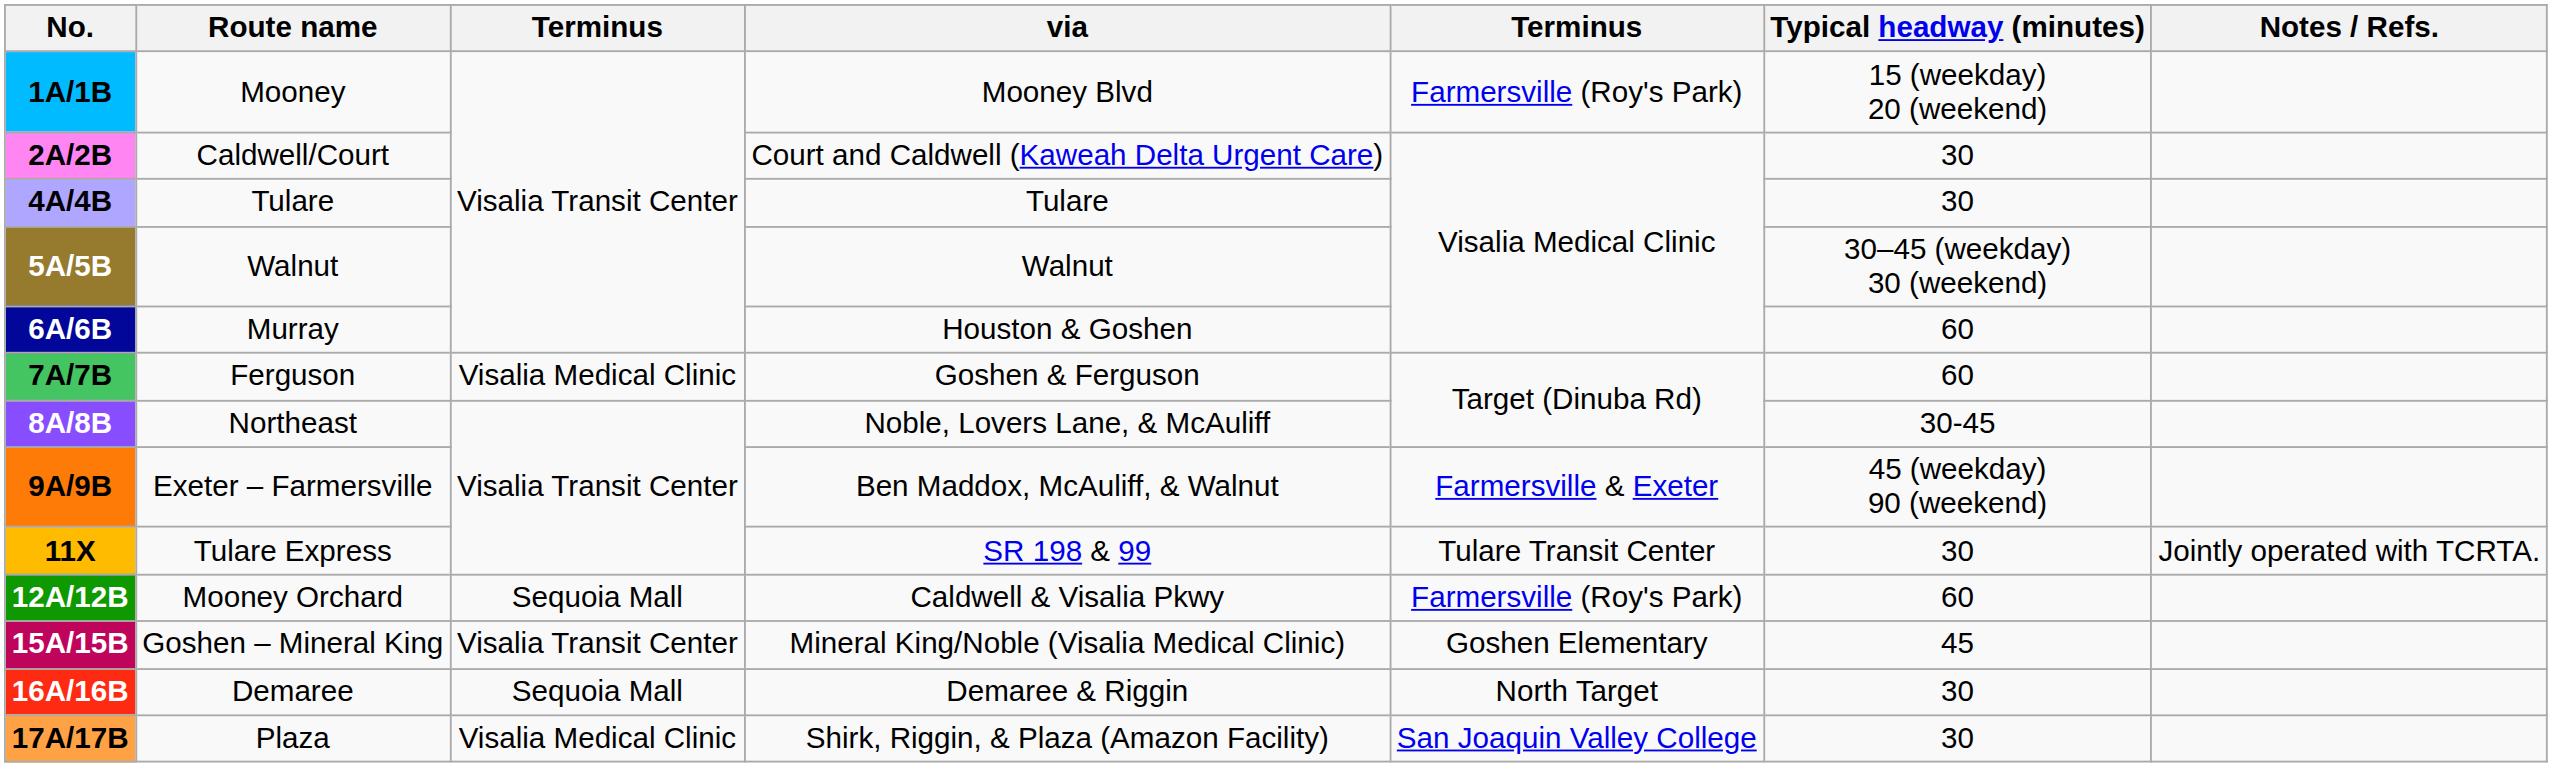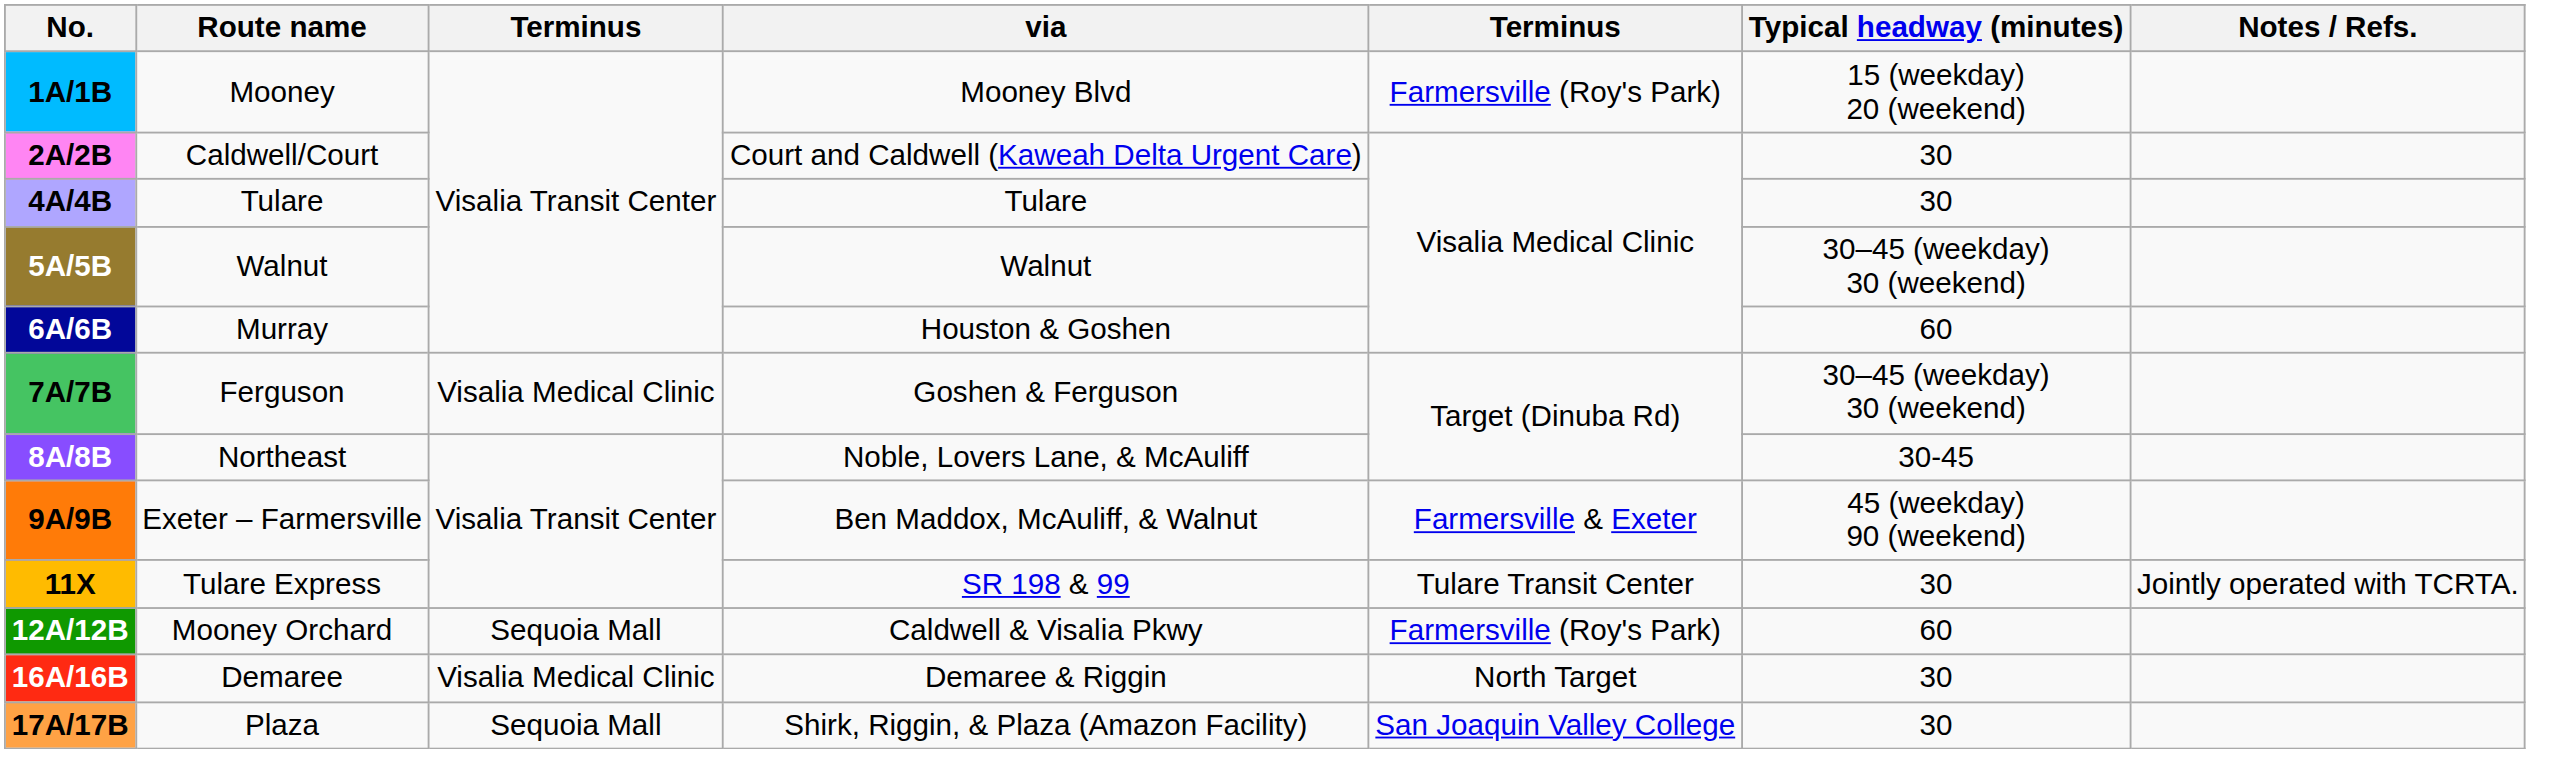7A/7B | Typical headway (minutes): 60 -> 30–45 (weekday) 30 (weekend)
- row: 15A/15B | Goshen – Mineral King | Visalia Transit Center | Mineral King/Noble (Visalia Medical Clinic) | Goshen Elementary | 45
16A/16B | column 3: Sequoia Mall -> Visalia Medical Clinic
17A/17B | column 3: Visalia Medical Clinic -> Sequoia Mall
